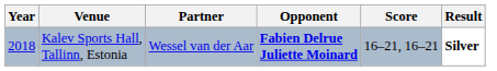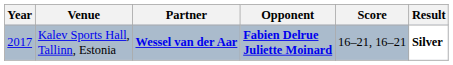Kalev Sports Hall, Tallinn, Estonia | Year: 2018 -> 2017
Kalev Sports Hall, Tallinn, Estonia | Partner: normal -> bold
